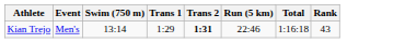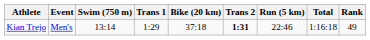+ column: Bike (20 km) | 37:18
Kian Trejo | Rank: 43 -> 49
